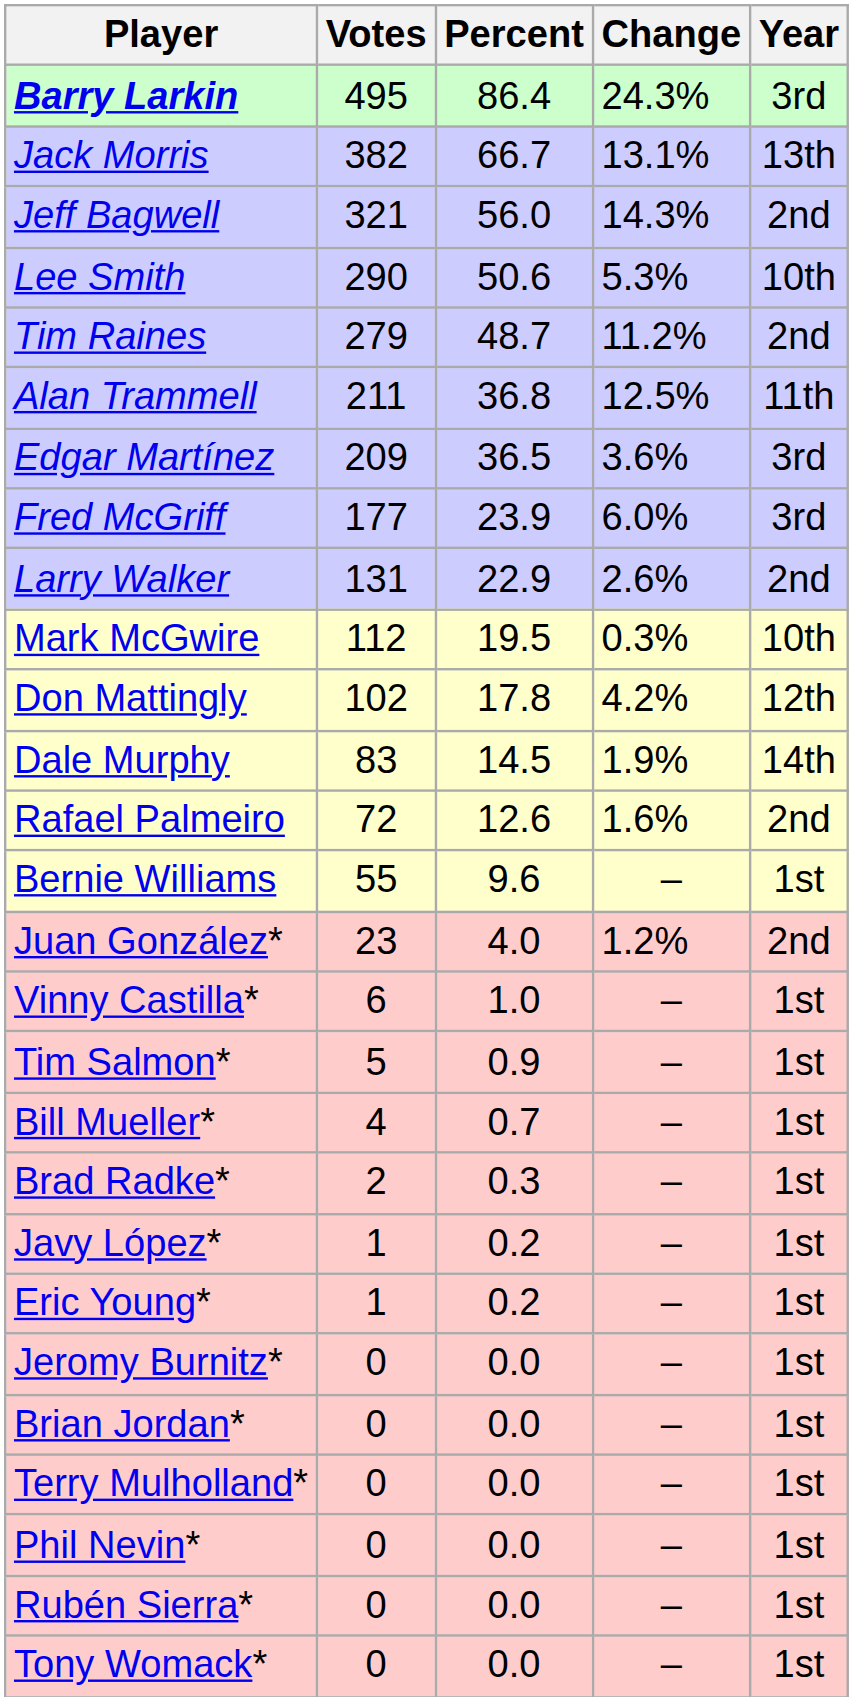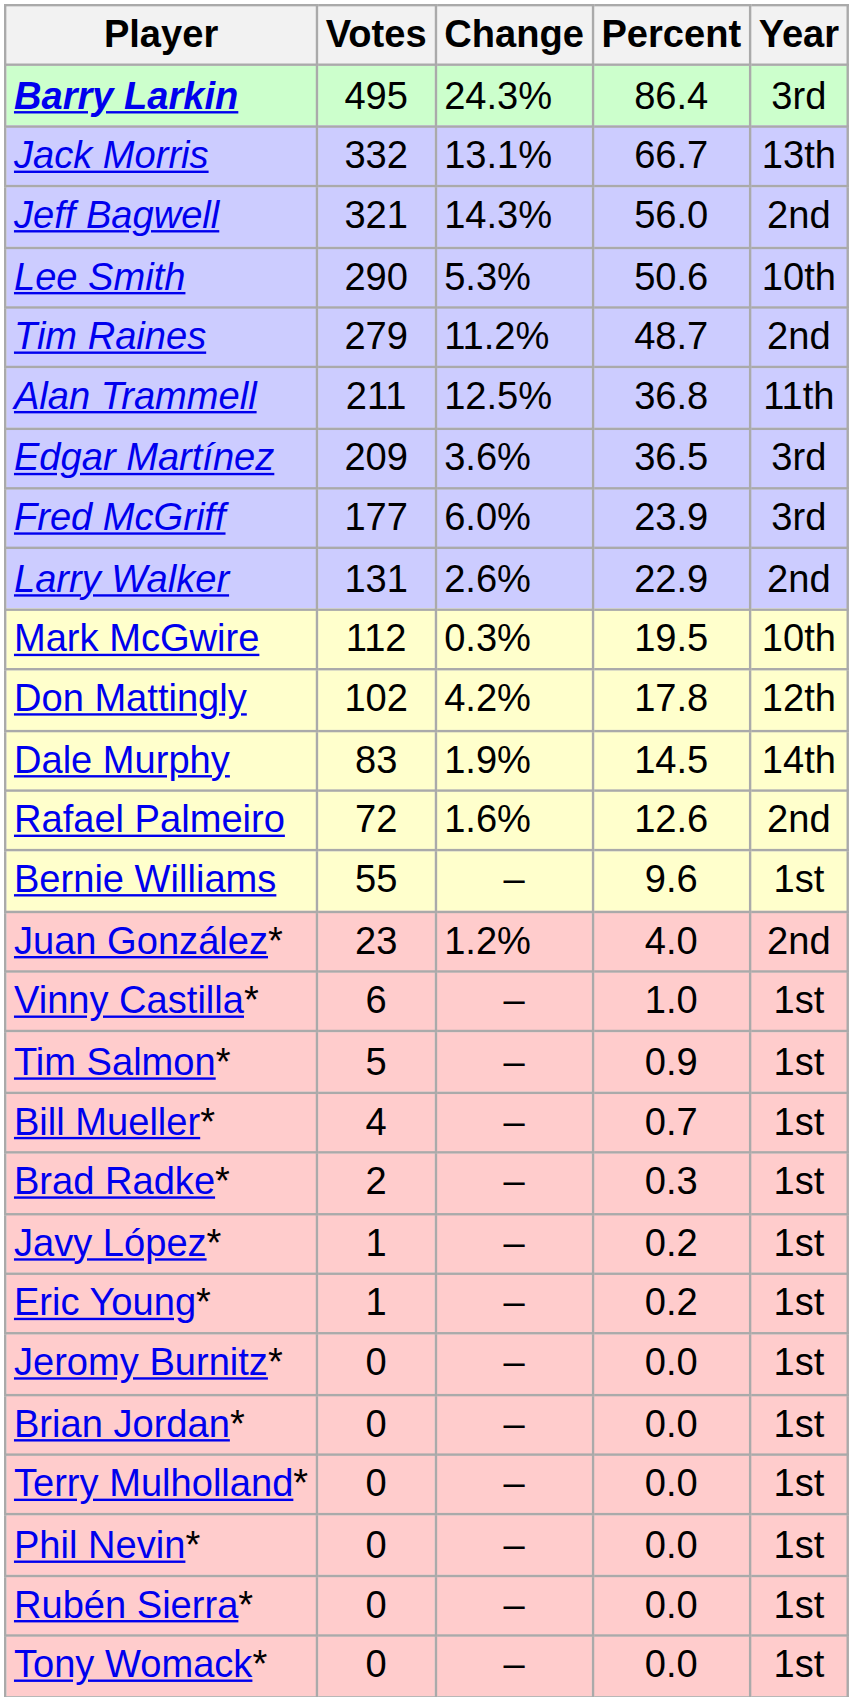columns swapped: Percent <-> Change
Jack Morris | Votes: 382 -> 332
